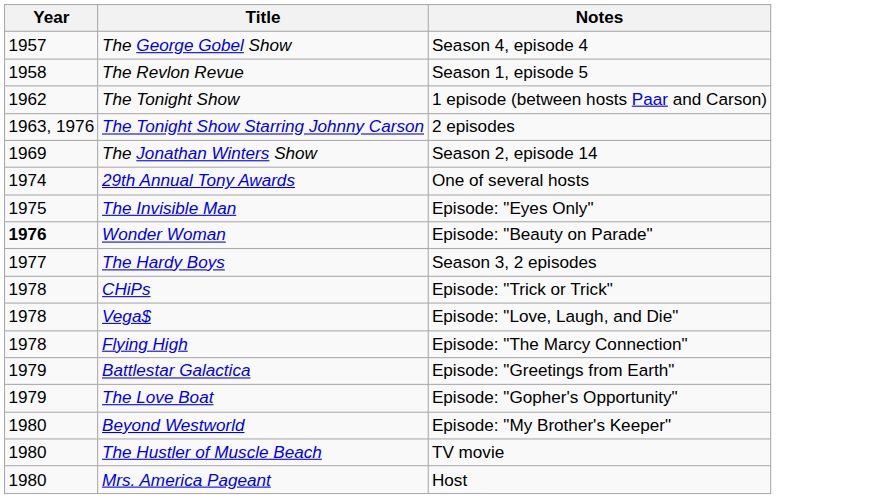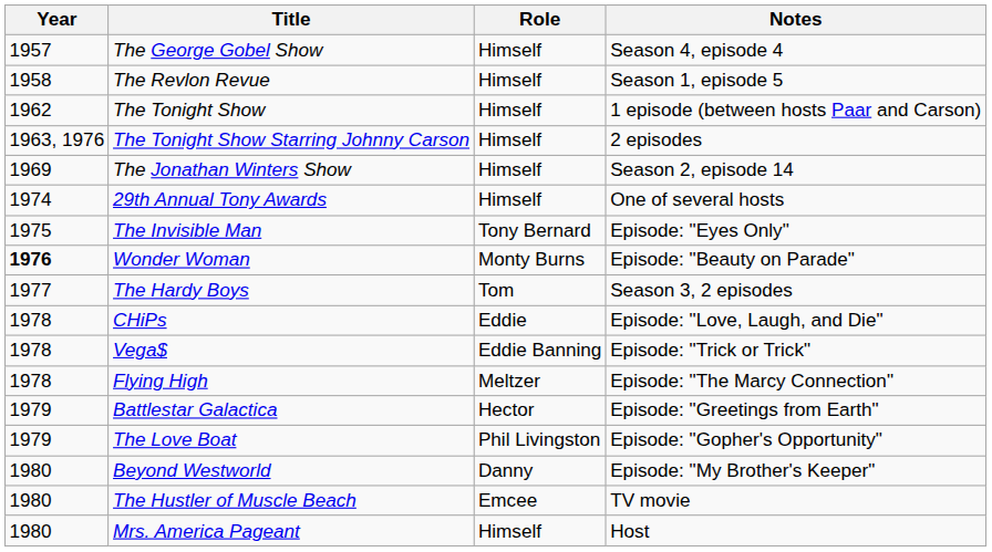+ column: Role | Himself | Himself | Himself | Himself | Himself | Himself | Tony Bernard | Monty Burns | Tom | Eddie | Eddie Banning | Meltzer | Hector | Phil Livingston | Danny | Emcee | Himself
CHiPs | Notes: Episode: "Trick or Trick" -> Episode: "Love, Laugh, and Die"
Vega$ | Notes: Episode: "Love, Laugh, and Die" -> Episode: "Trick or Trick"
